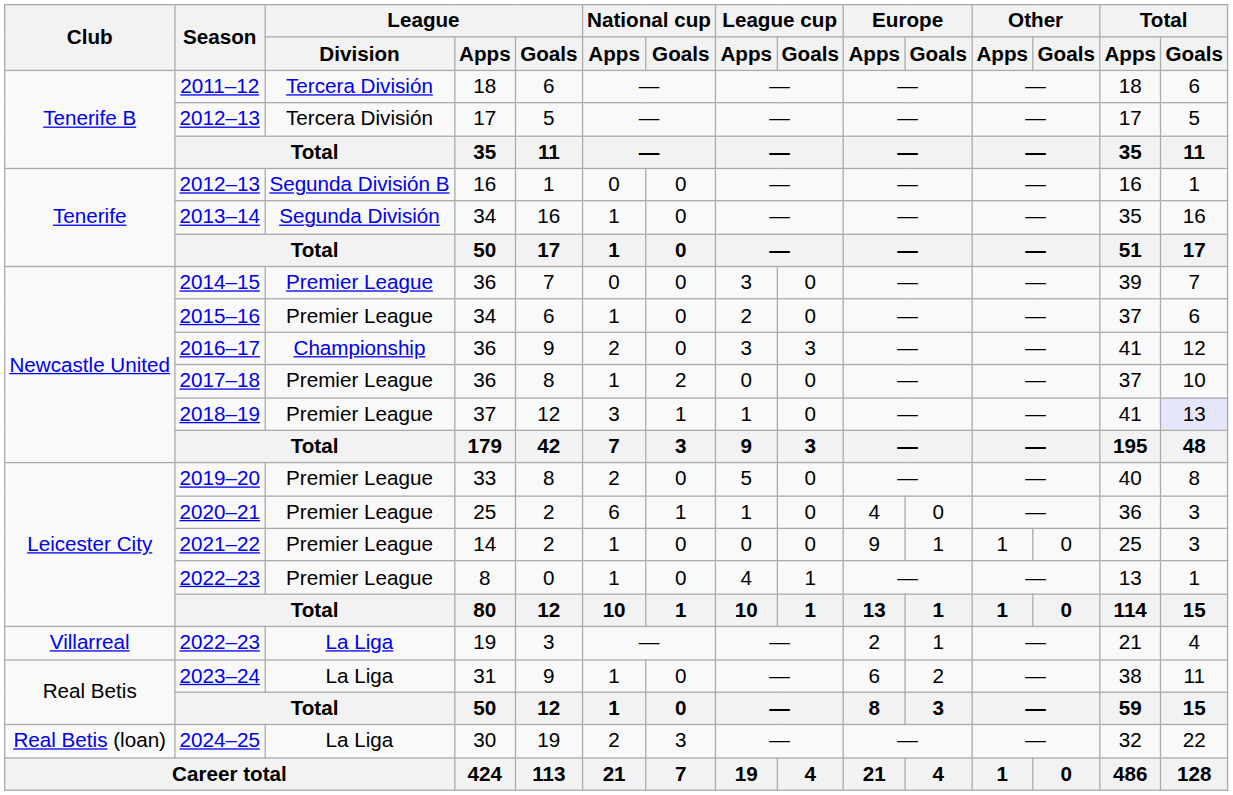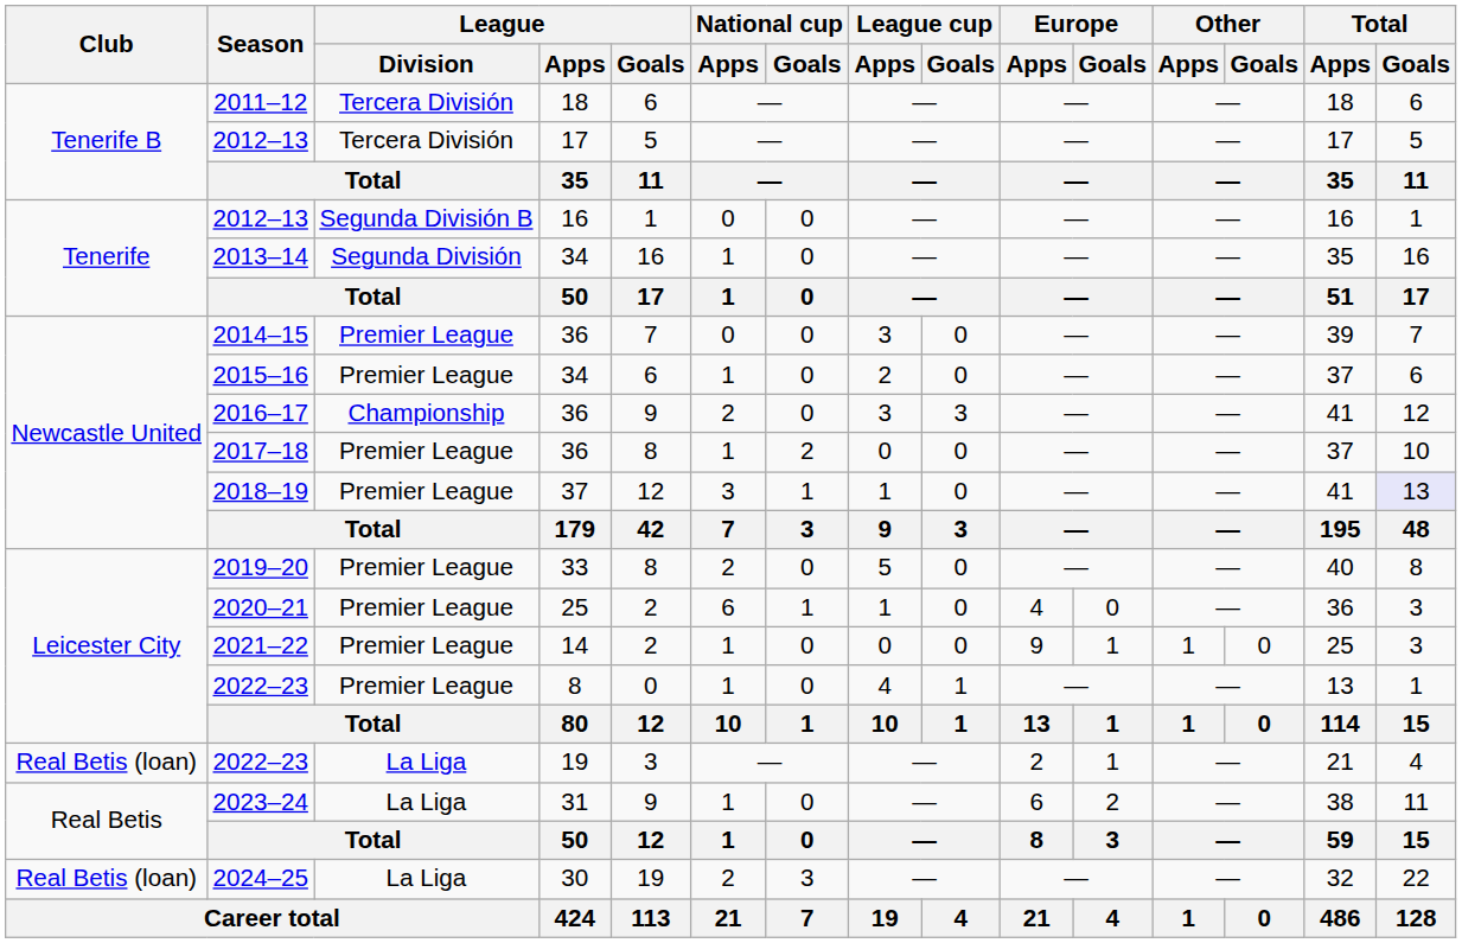2022–23 / 19 | Club: Villarreal -> Real Betis (loan)
